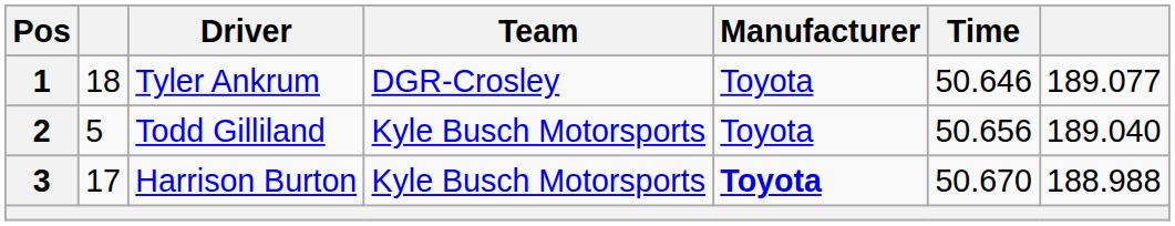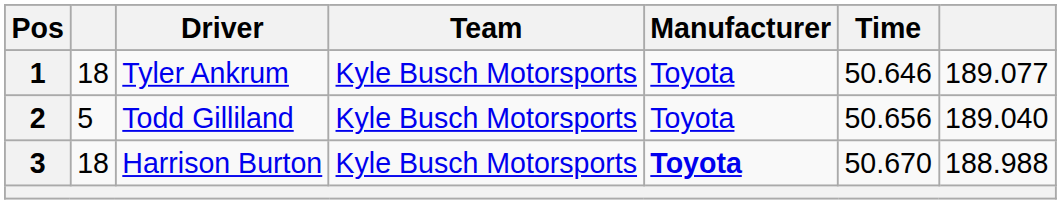1 | Team: DGR-Crosley -> Kyle Busch Motorsports
3 | column 2: 17 -> 18
